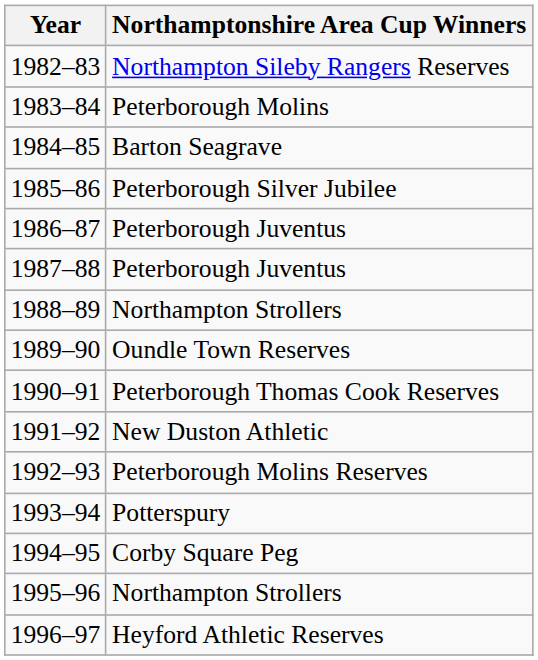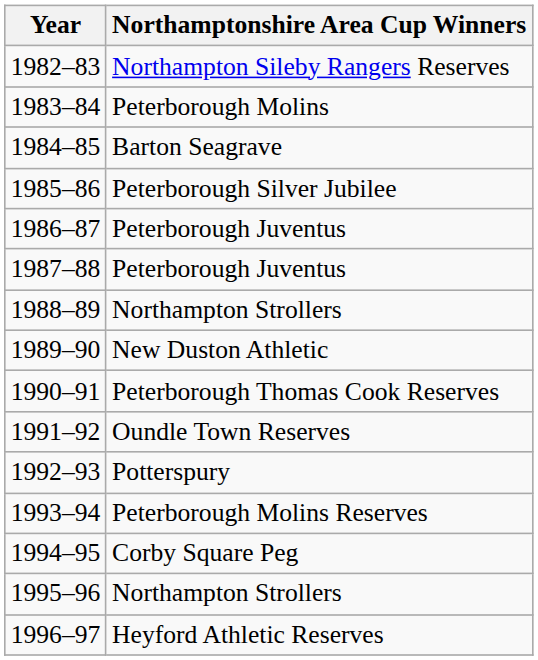1989–90 | Northamptonshire Area Cup Winners: Oundle Town Reserves -> New Duston Athletic
1991–92 | Northamptonshire Area Cup Winners: New Duston Athletic -> Oundle Town Reserves
1992–93 | Northamptonshire Area Cup Winners: Peterborough Molins Reserves -> Potterspury
1993–94 | Northamptonshire Area Cup Winners: Potterspury -> Peterborough Molins Reserves
